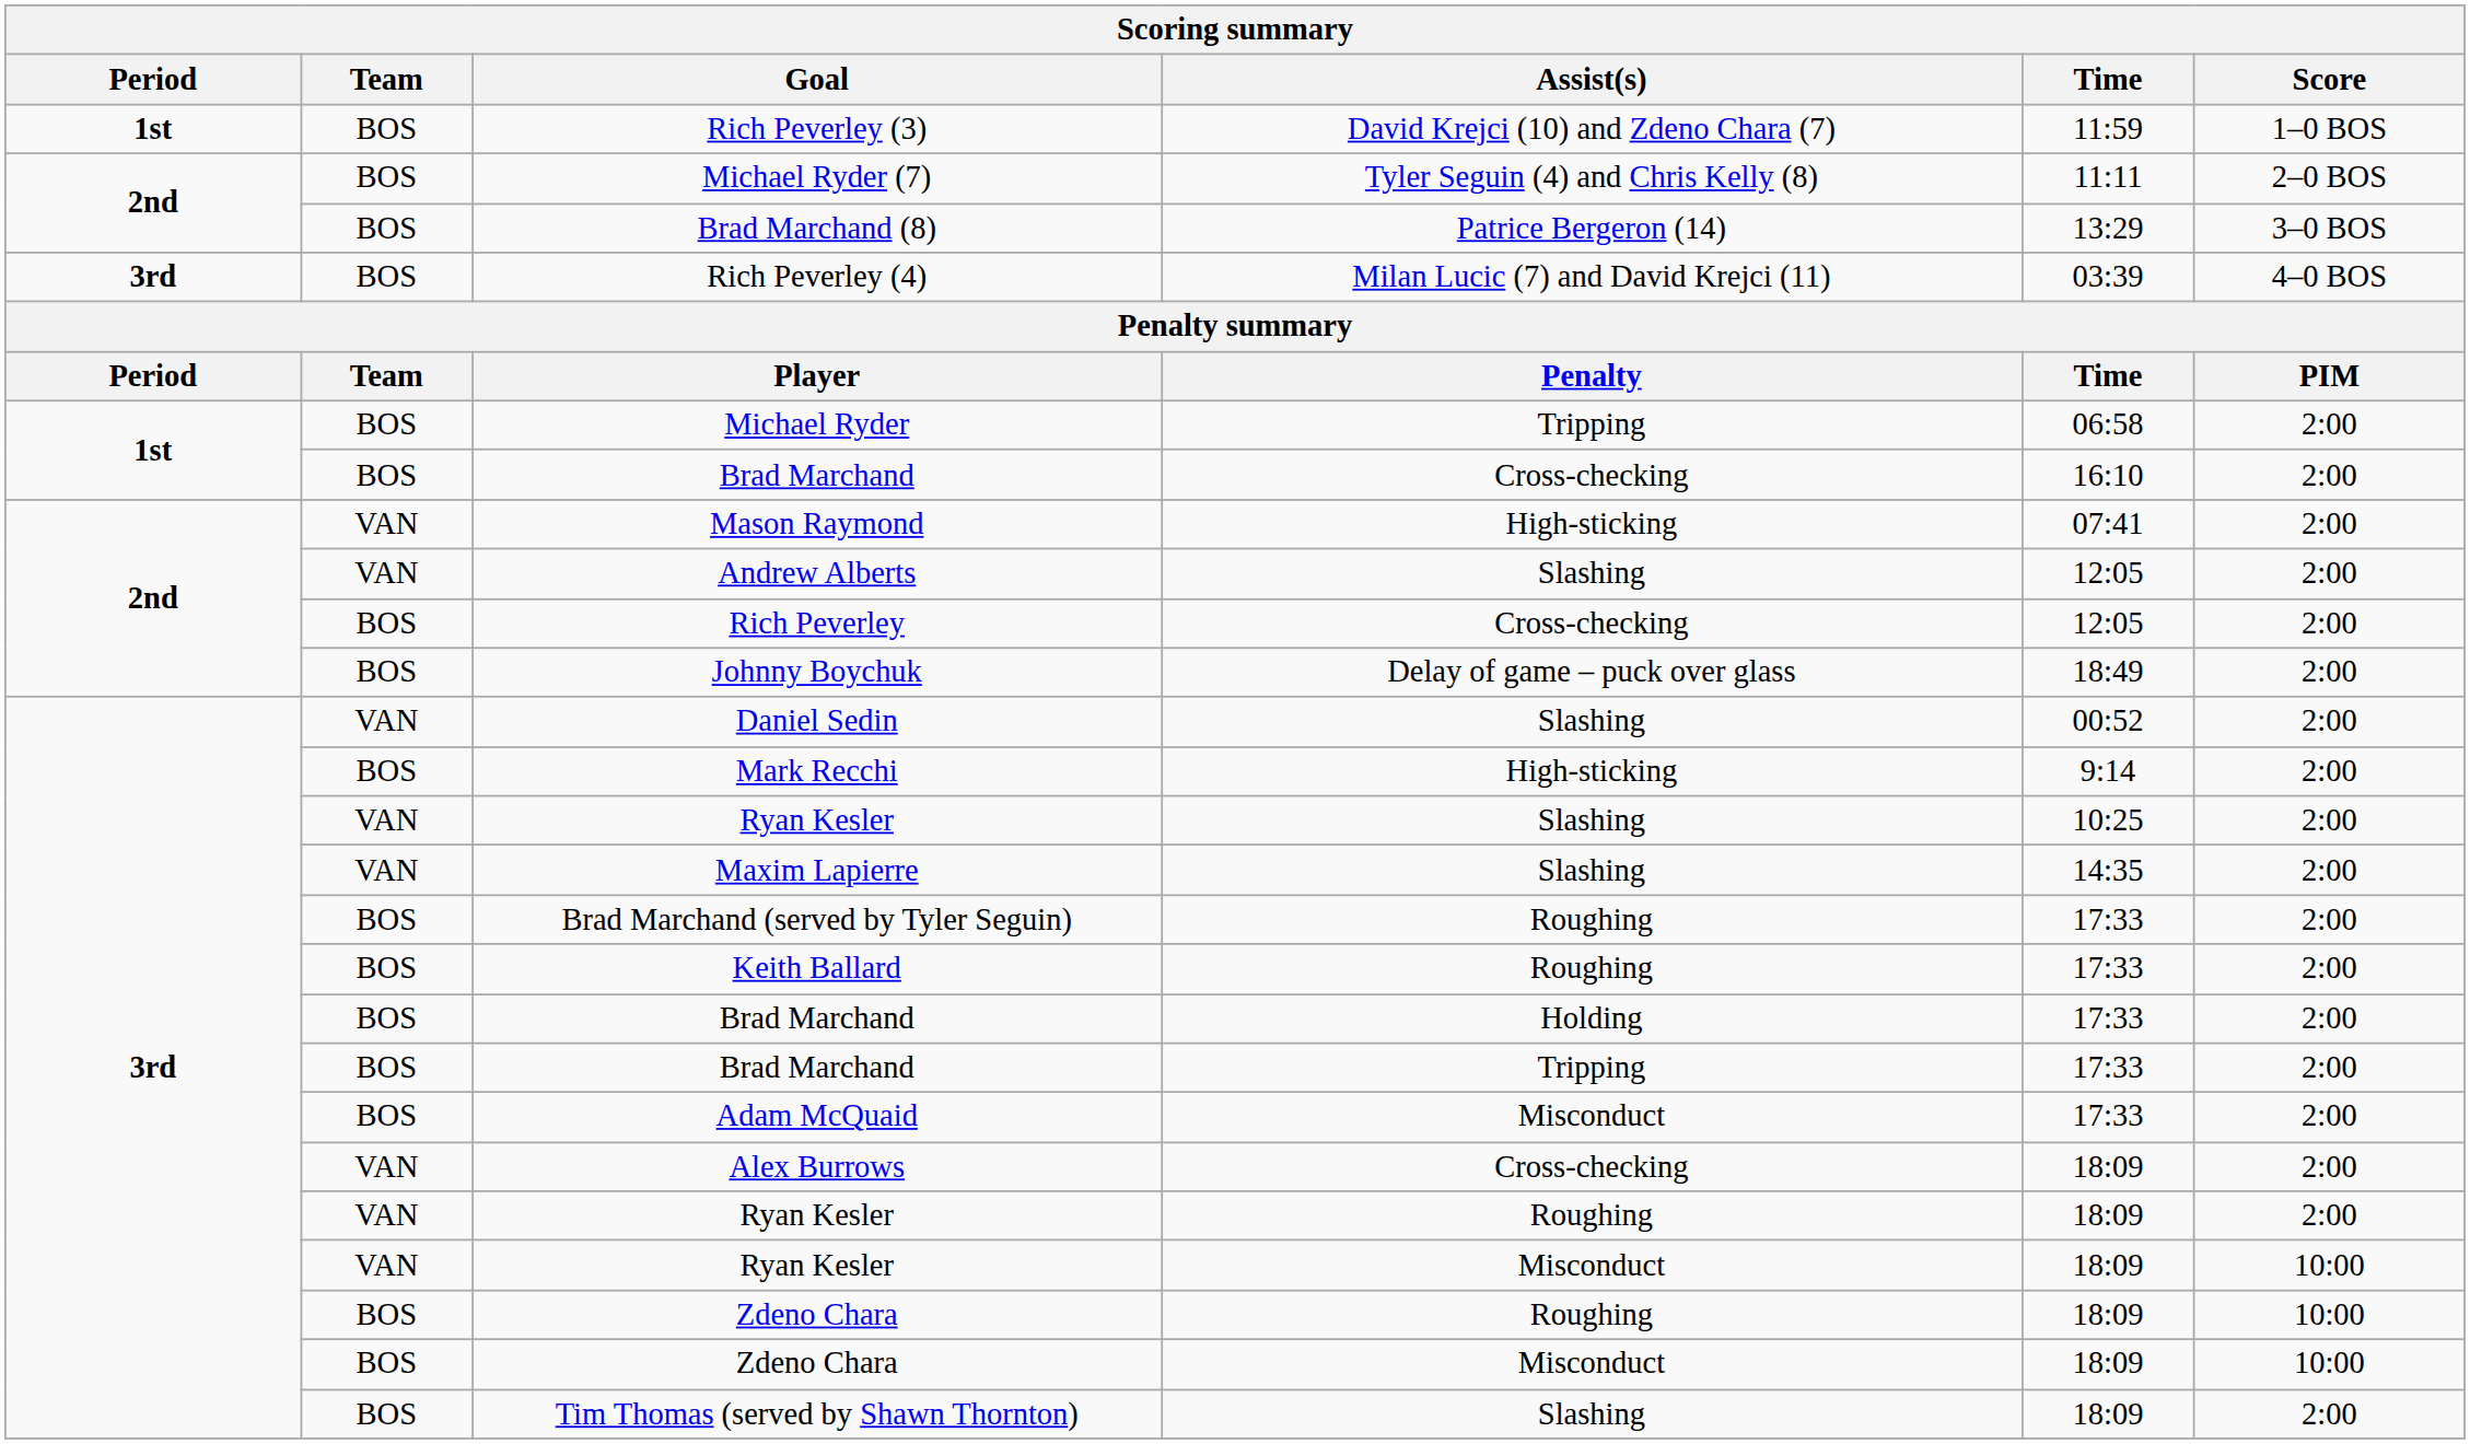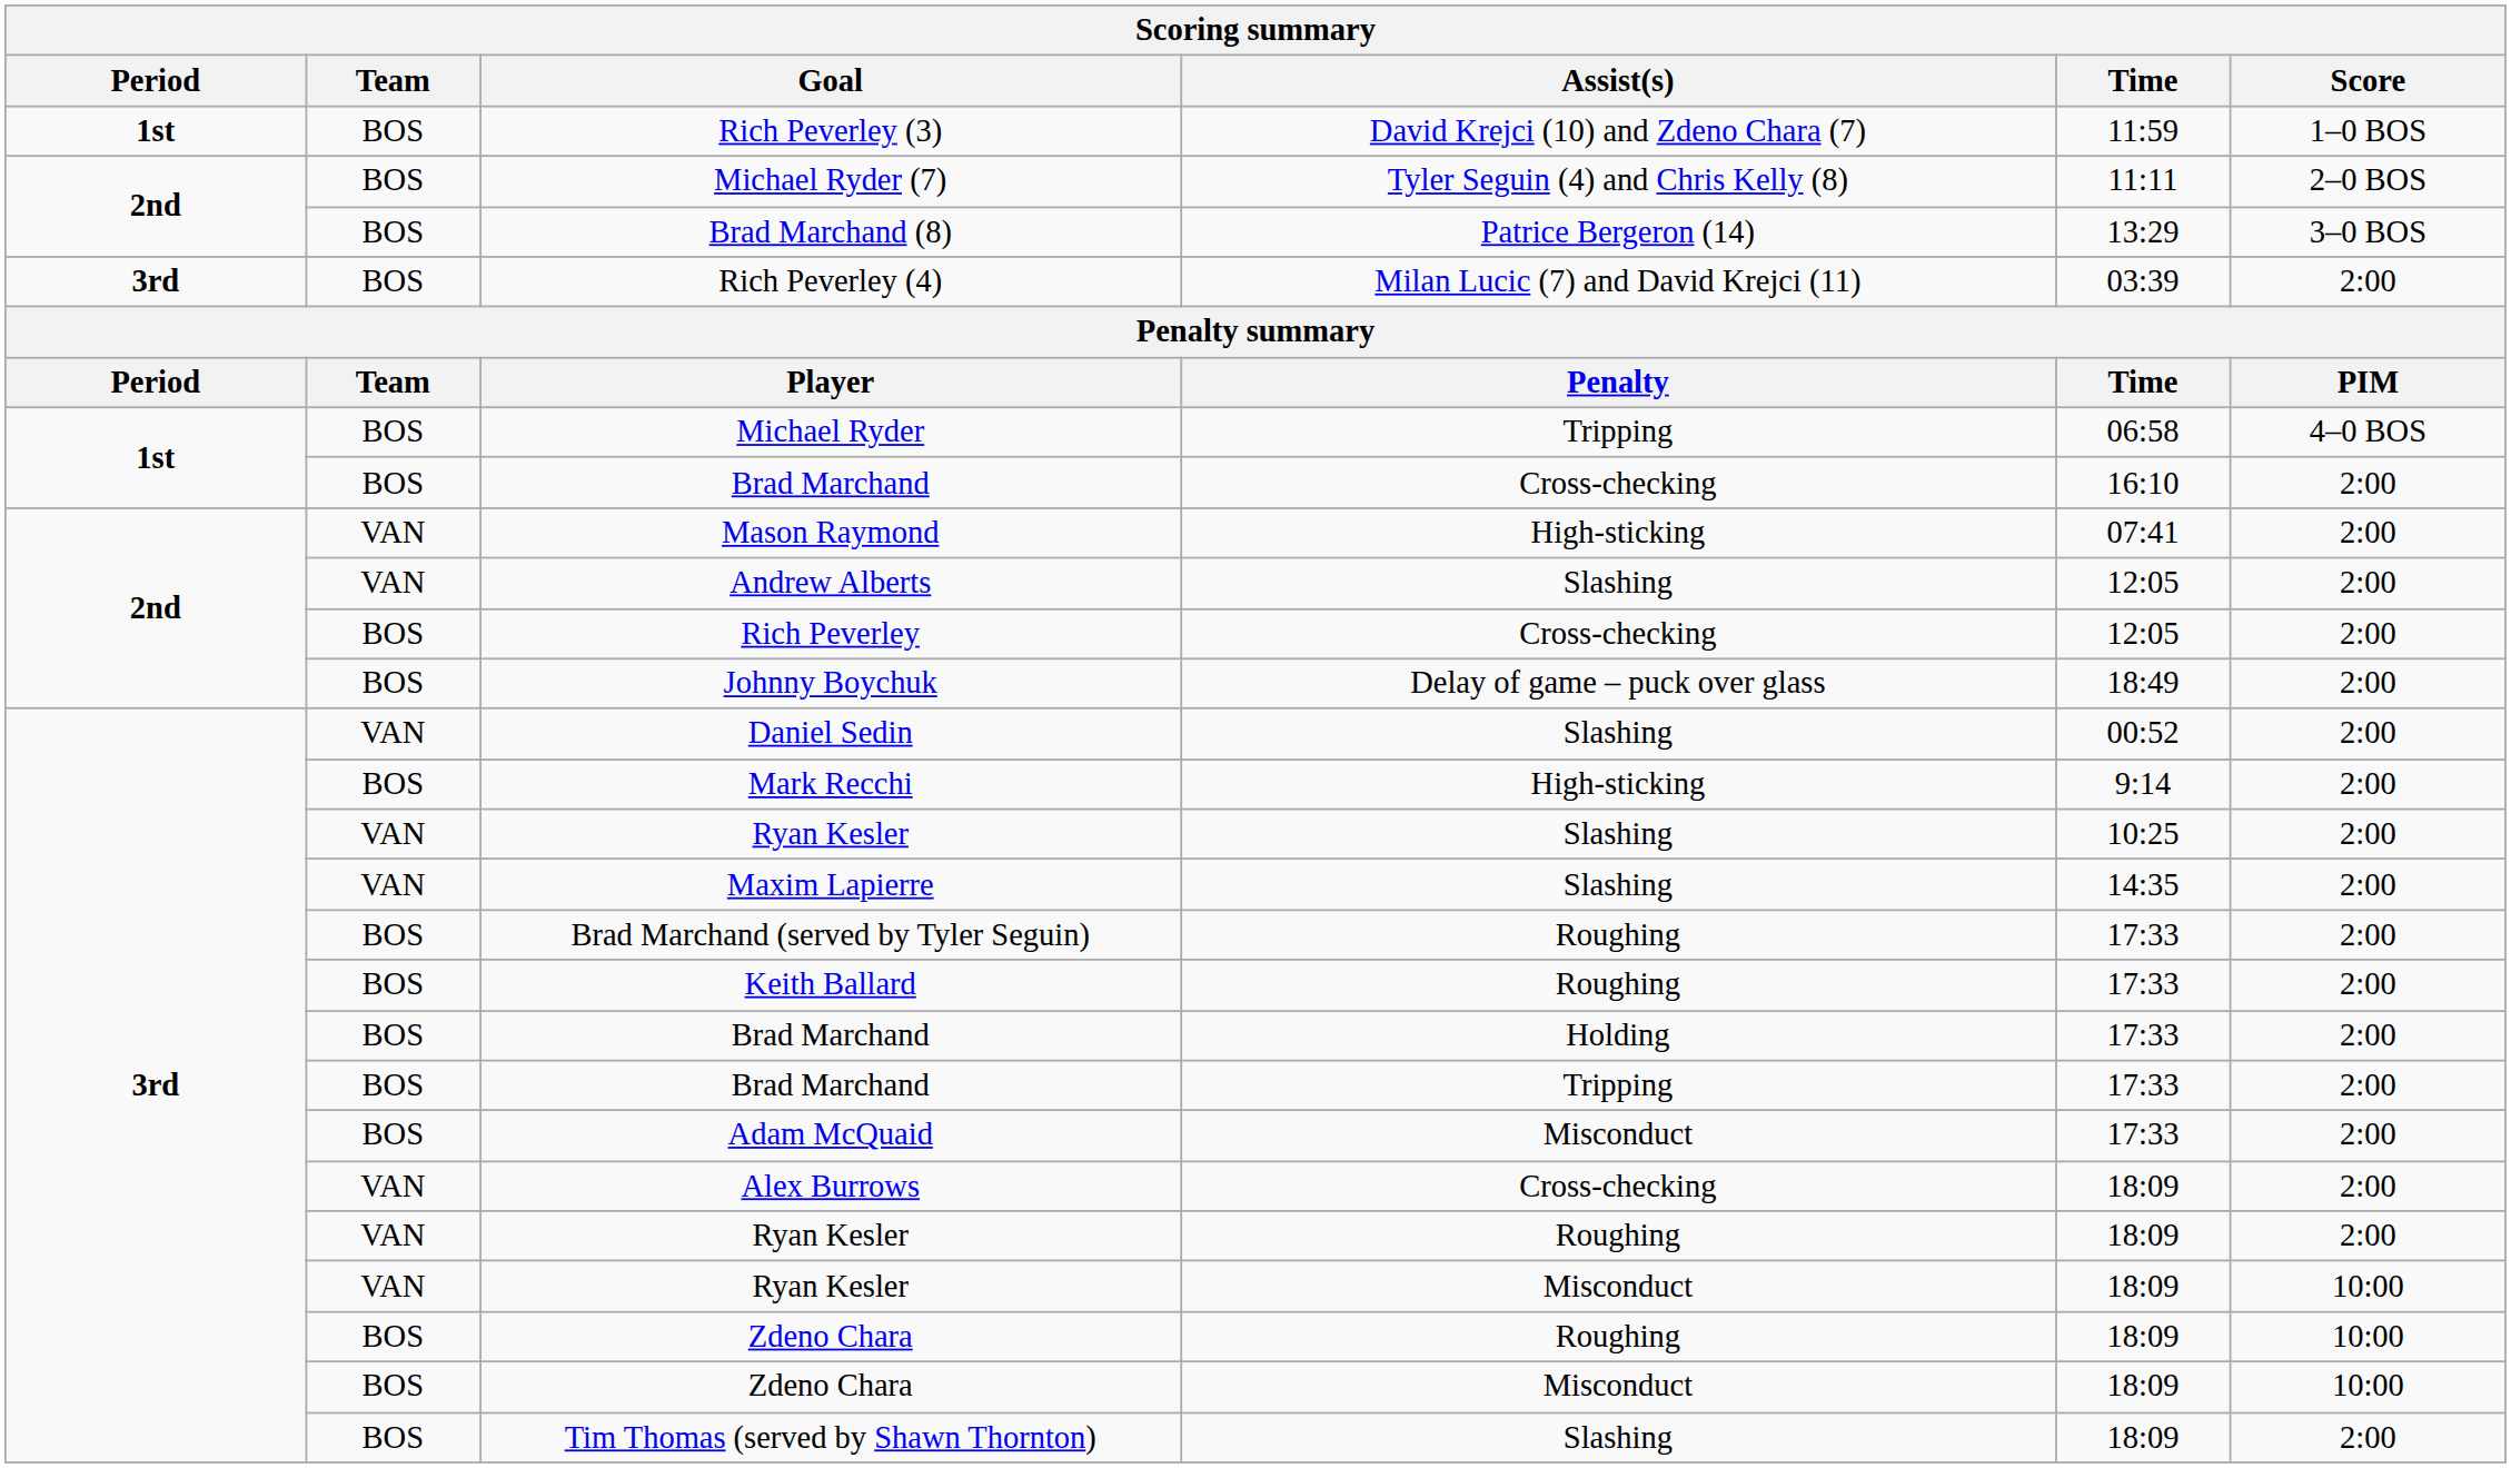Rich Peverley (4) | Score: 4–0 BOS -> 2:00
Michael Ryder | Score: 2:00 -> 4–0 BOS
